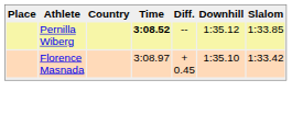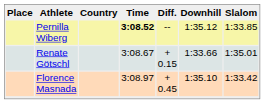+ row: Renate Götschl | 3:08.67 | + 0.15 | 1:33.66 | 1:35.01
